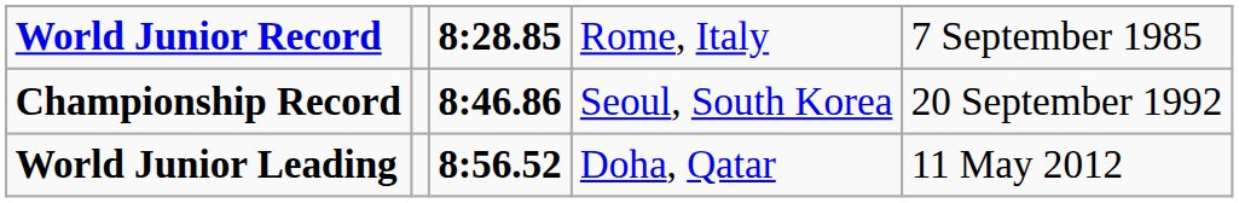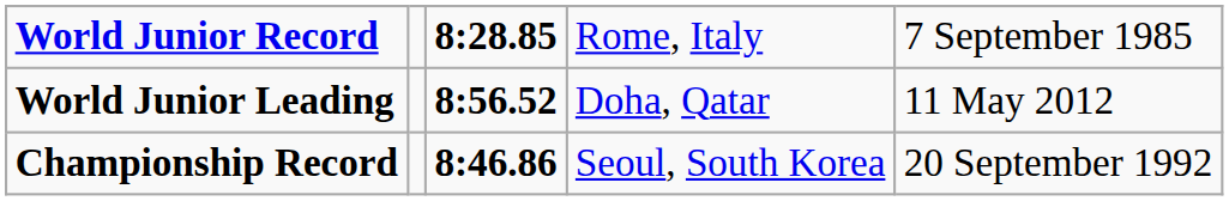rows swapped: Championship Record <-> World Junior Leading
